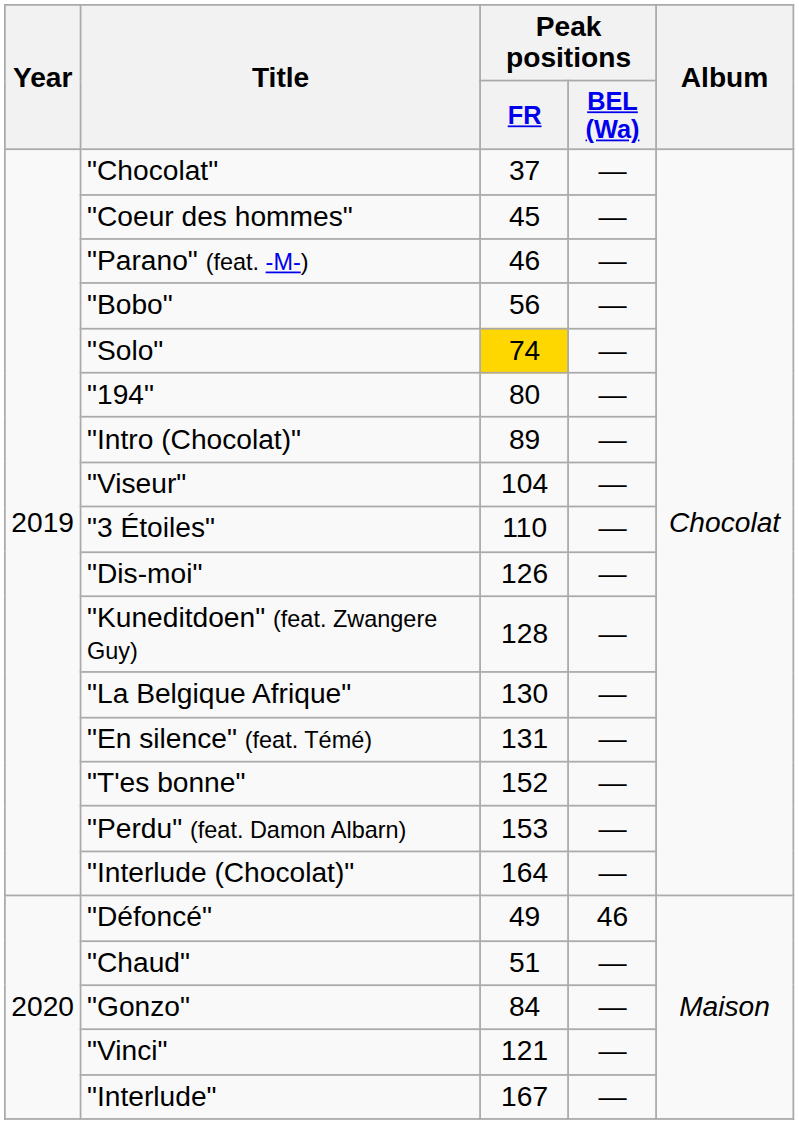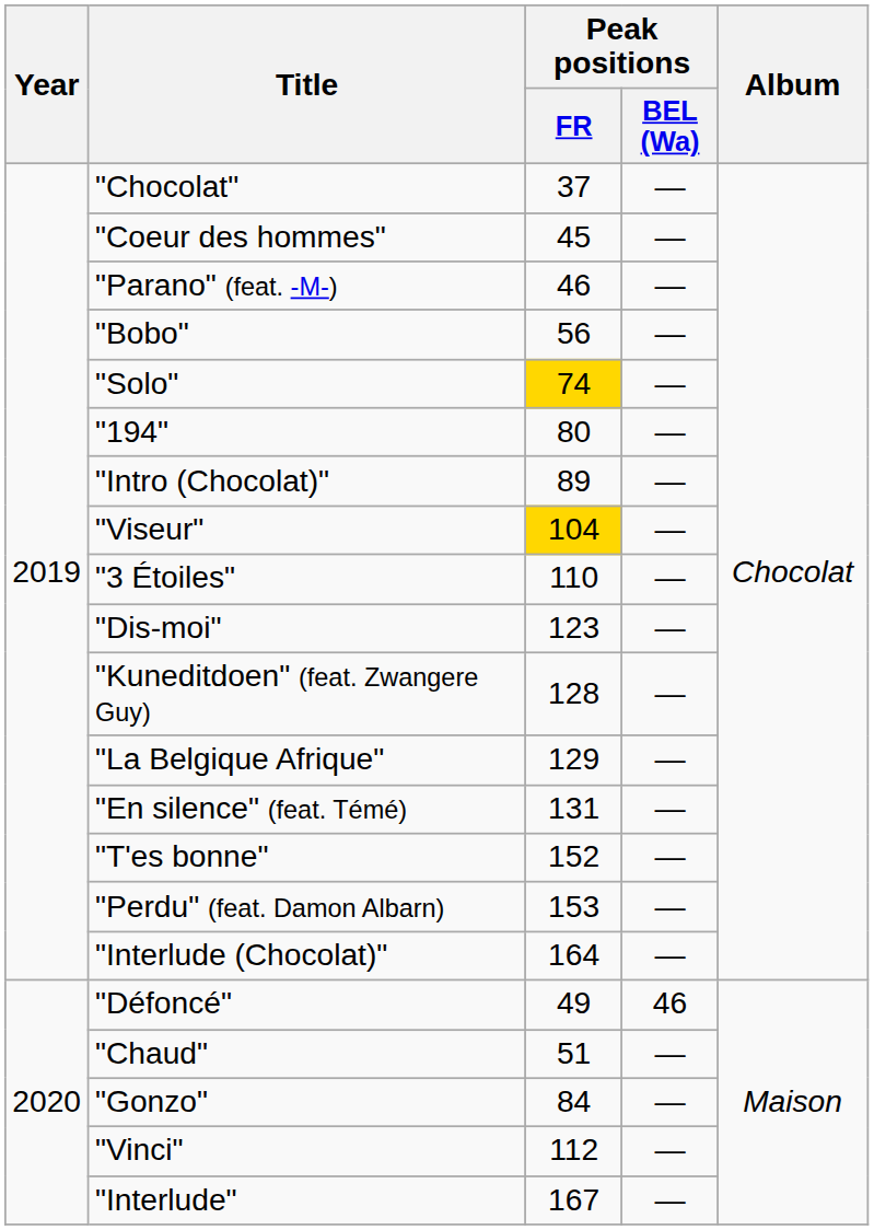"Viseur" | Peak positions / FR: no background -> gold background
"Dis-moi" | Peak positions / FR: 126 -> 123
"La Belgique Afrique" | Peak positions / FR: 130 -> 129
"Vinci" | Peak positions / FR: 121 -> 112
